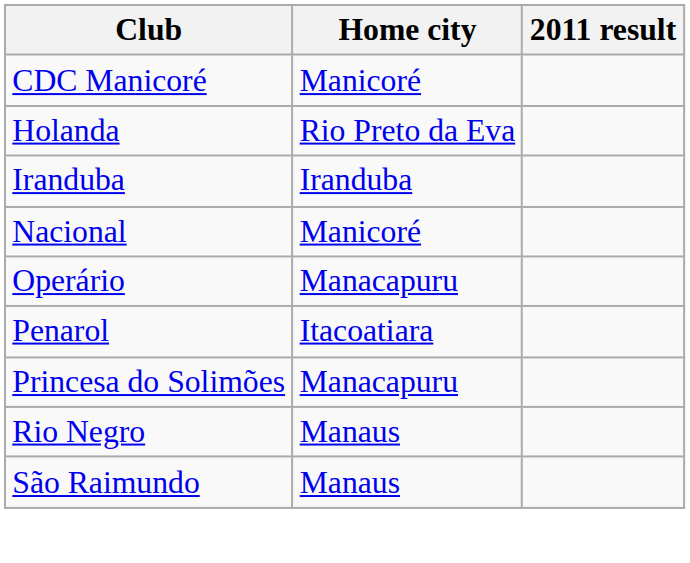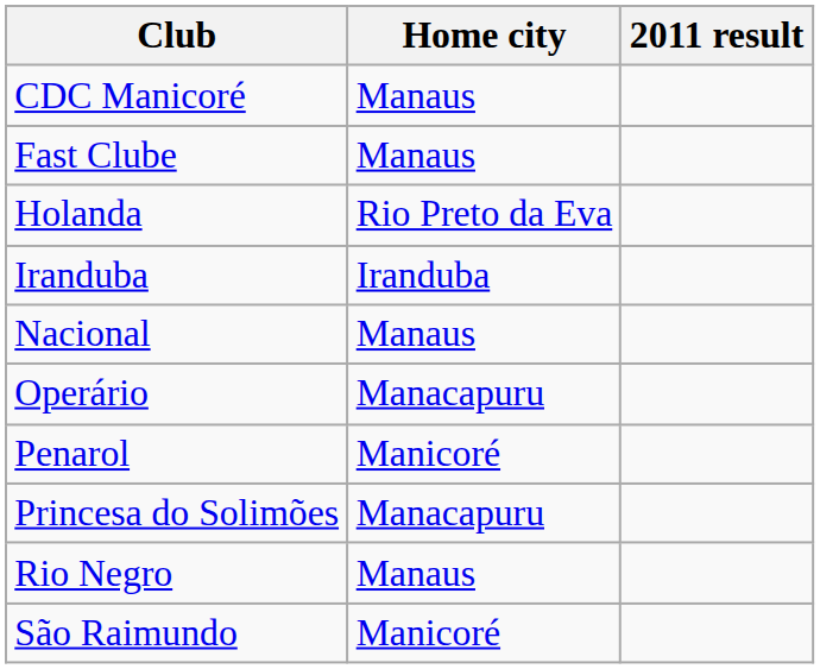CDC Manicoré | Home city: Manicoré -> Manaus
+ row: Fast Clube | Manaus
Nacional | Home city: Manicoré -> Manaus
Penarol | Home city: Itacoatiara -> Manicoré
São Raimundo | Home city: Manaus -> Manicoré
